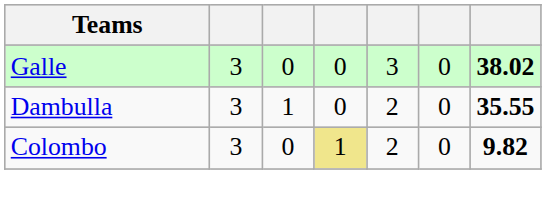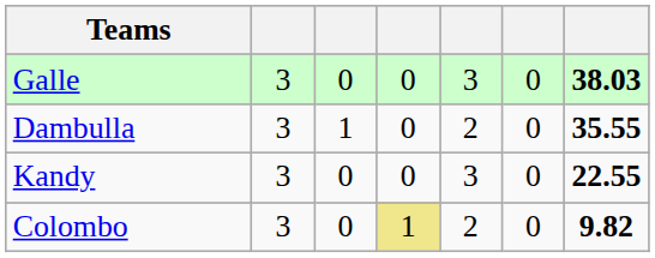Galle | column 7: 38.02 -> 38.03
+ row: Kandy | 3 | 0 | 0 | 3 | 0 | 22.55
